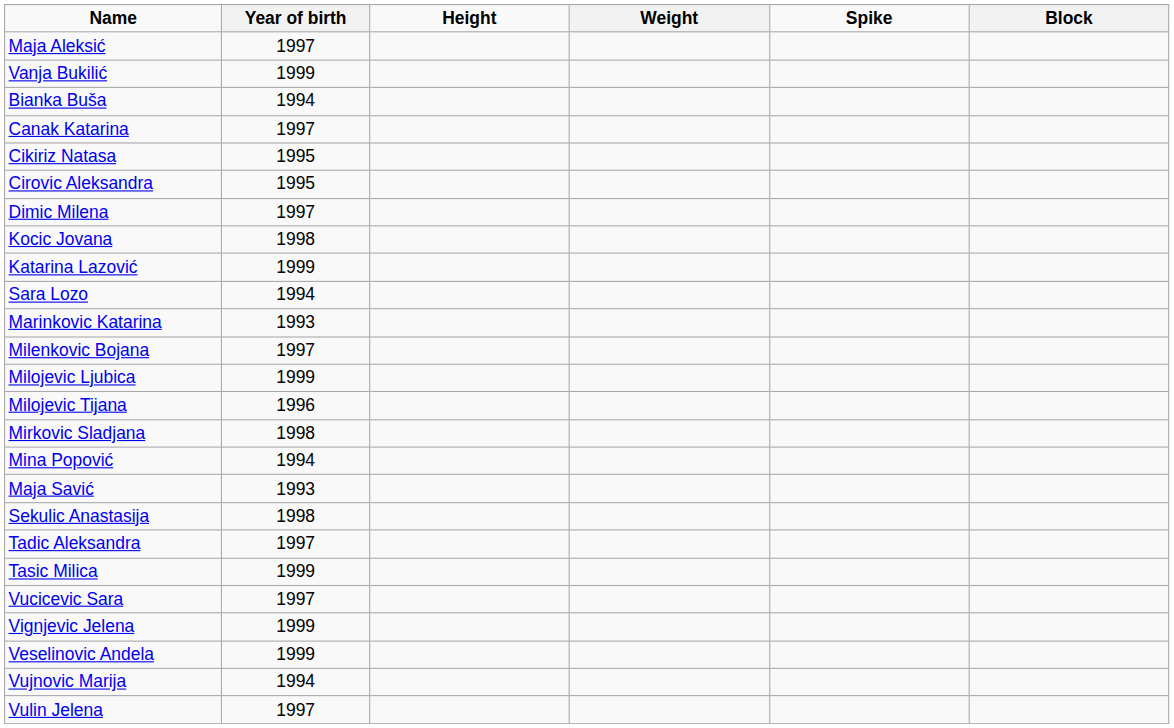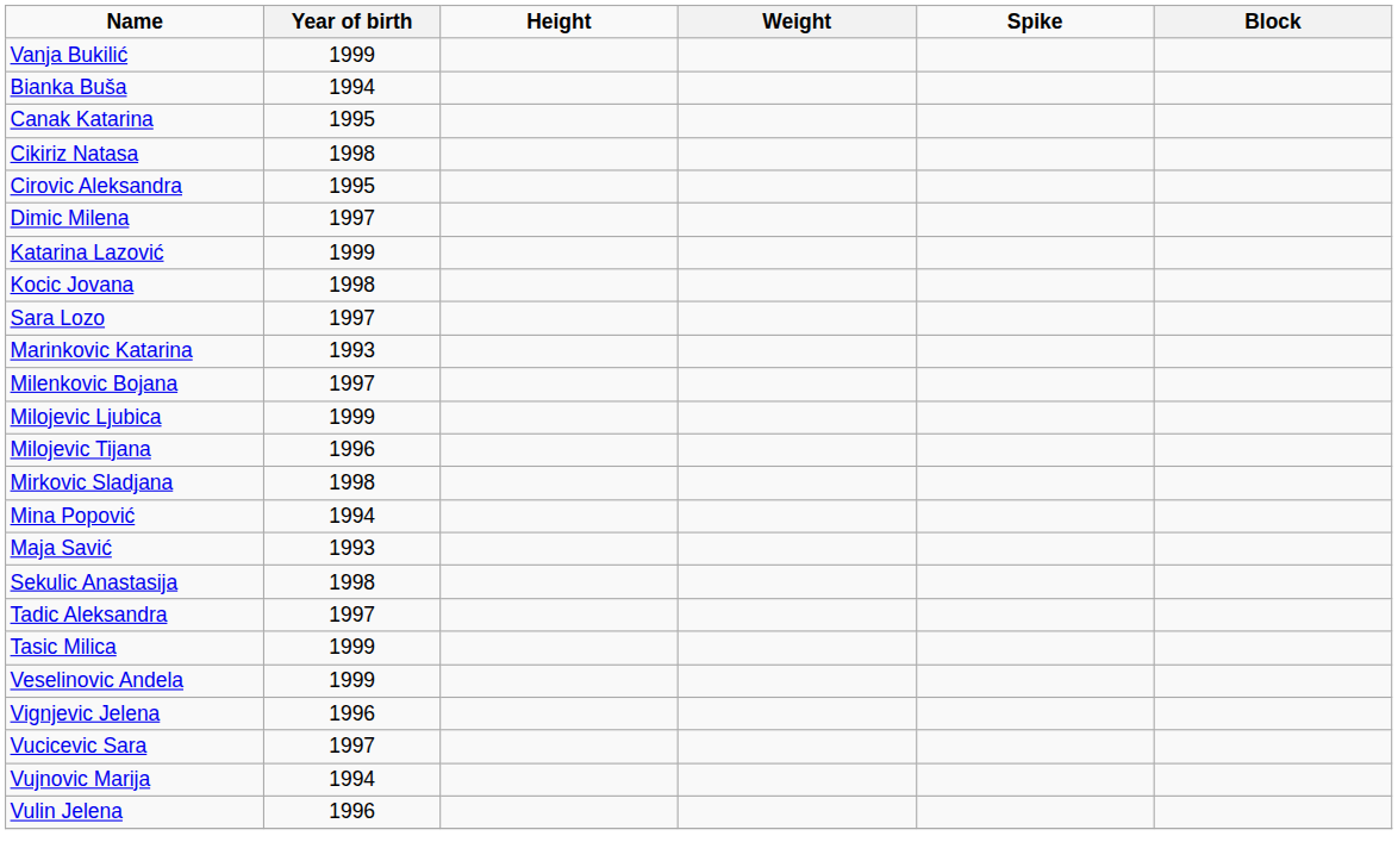- row: Maja Aleksić | 1997
Canak Katarina | Year of birth: 1997 -> 1995
Cikiriz Natasa | Year of birth: 1995 -> 1998
rows swapped: Kocic Jovana <-> Katarina Lazović
Sara Lozo | Year of birth: 1994 -> 1997
rows swapped: Veselinovic Andela <-> Vucicevic Sara
Vignjevic Jelena | Year of birth: 1999 -> 1996
Vulin Jelena | Year of birth: 1997 -> 1996
